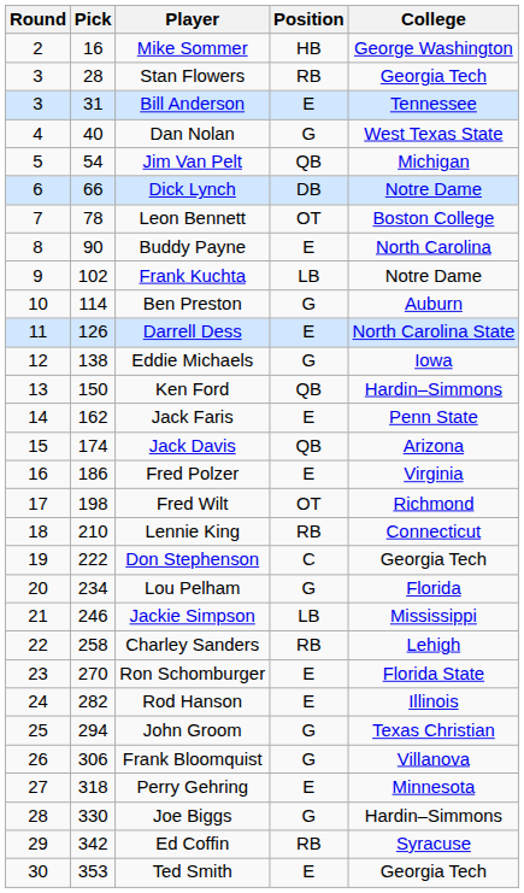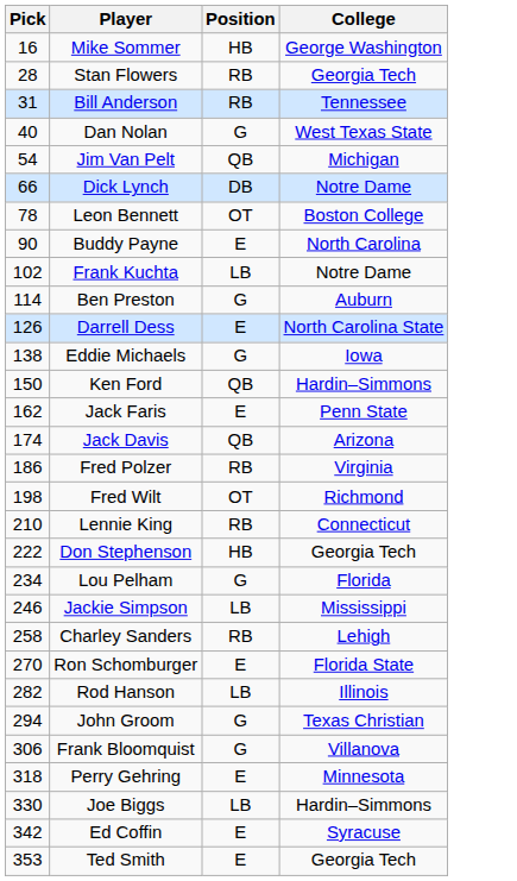- column: Round | 2 | 3 | 3 | 4 | 5 | 6 | 7 | 8 | 9 | 10 | 11 | 12 | 13 | 14 | 15 | 16 | 17 | 18 | 19 | 20 | 21 | 22 | 23 | 24 | 25 | 26 | 27 | 28 | 29 | 30
Bill Anderson | Position: E -> RB
Fred Polzer | Position: E -> RB
Don Stephenson | Position: C -> HB
Rod Hanson | Position: E -> LB
Joe Biggs | Position: G -> LB
Ed Coffin | Position: RB -> E
